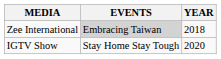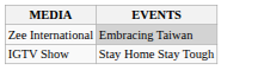- column: YEAR | 2018 | 2020
